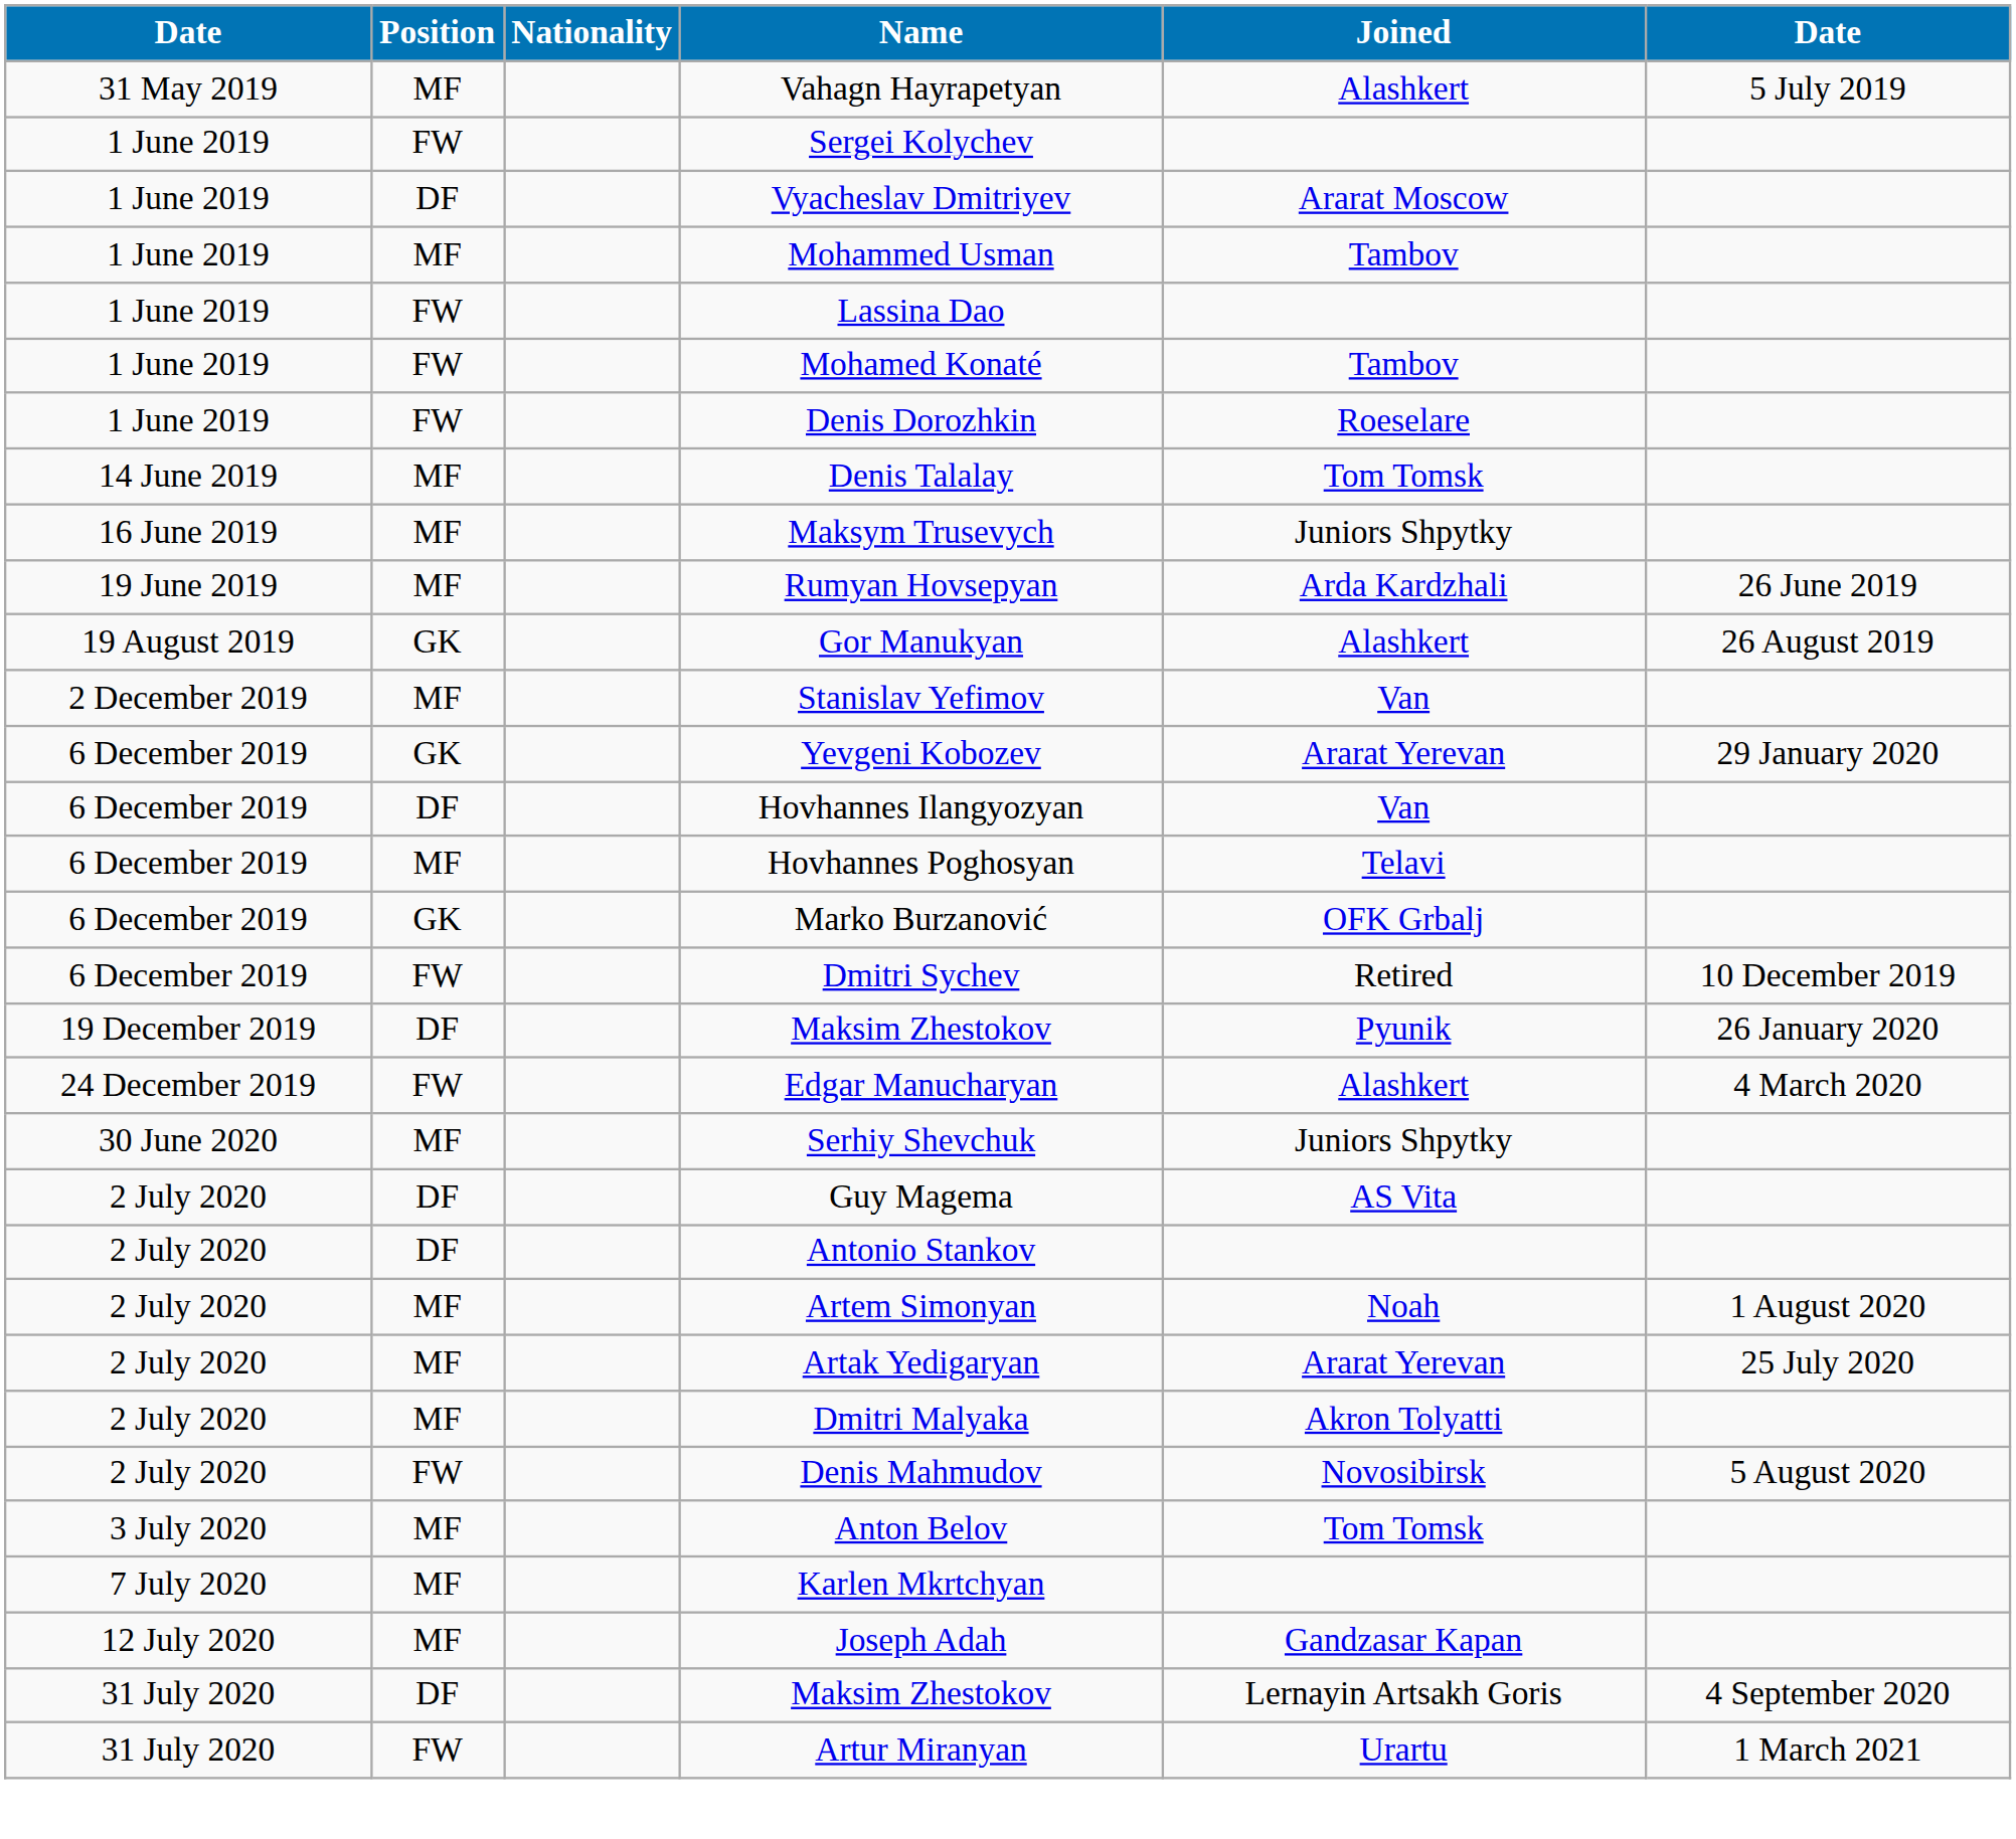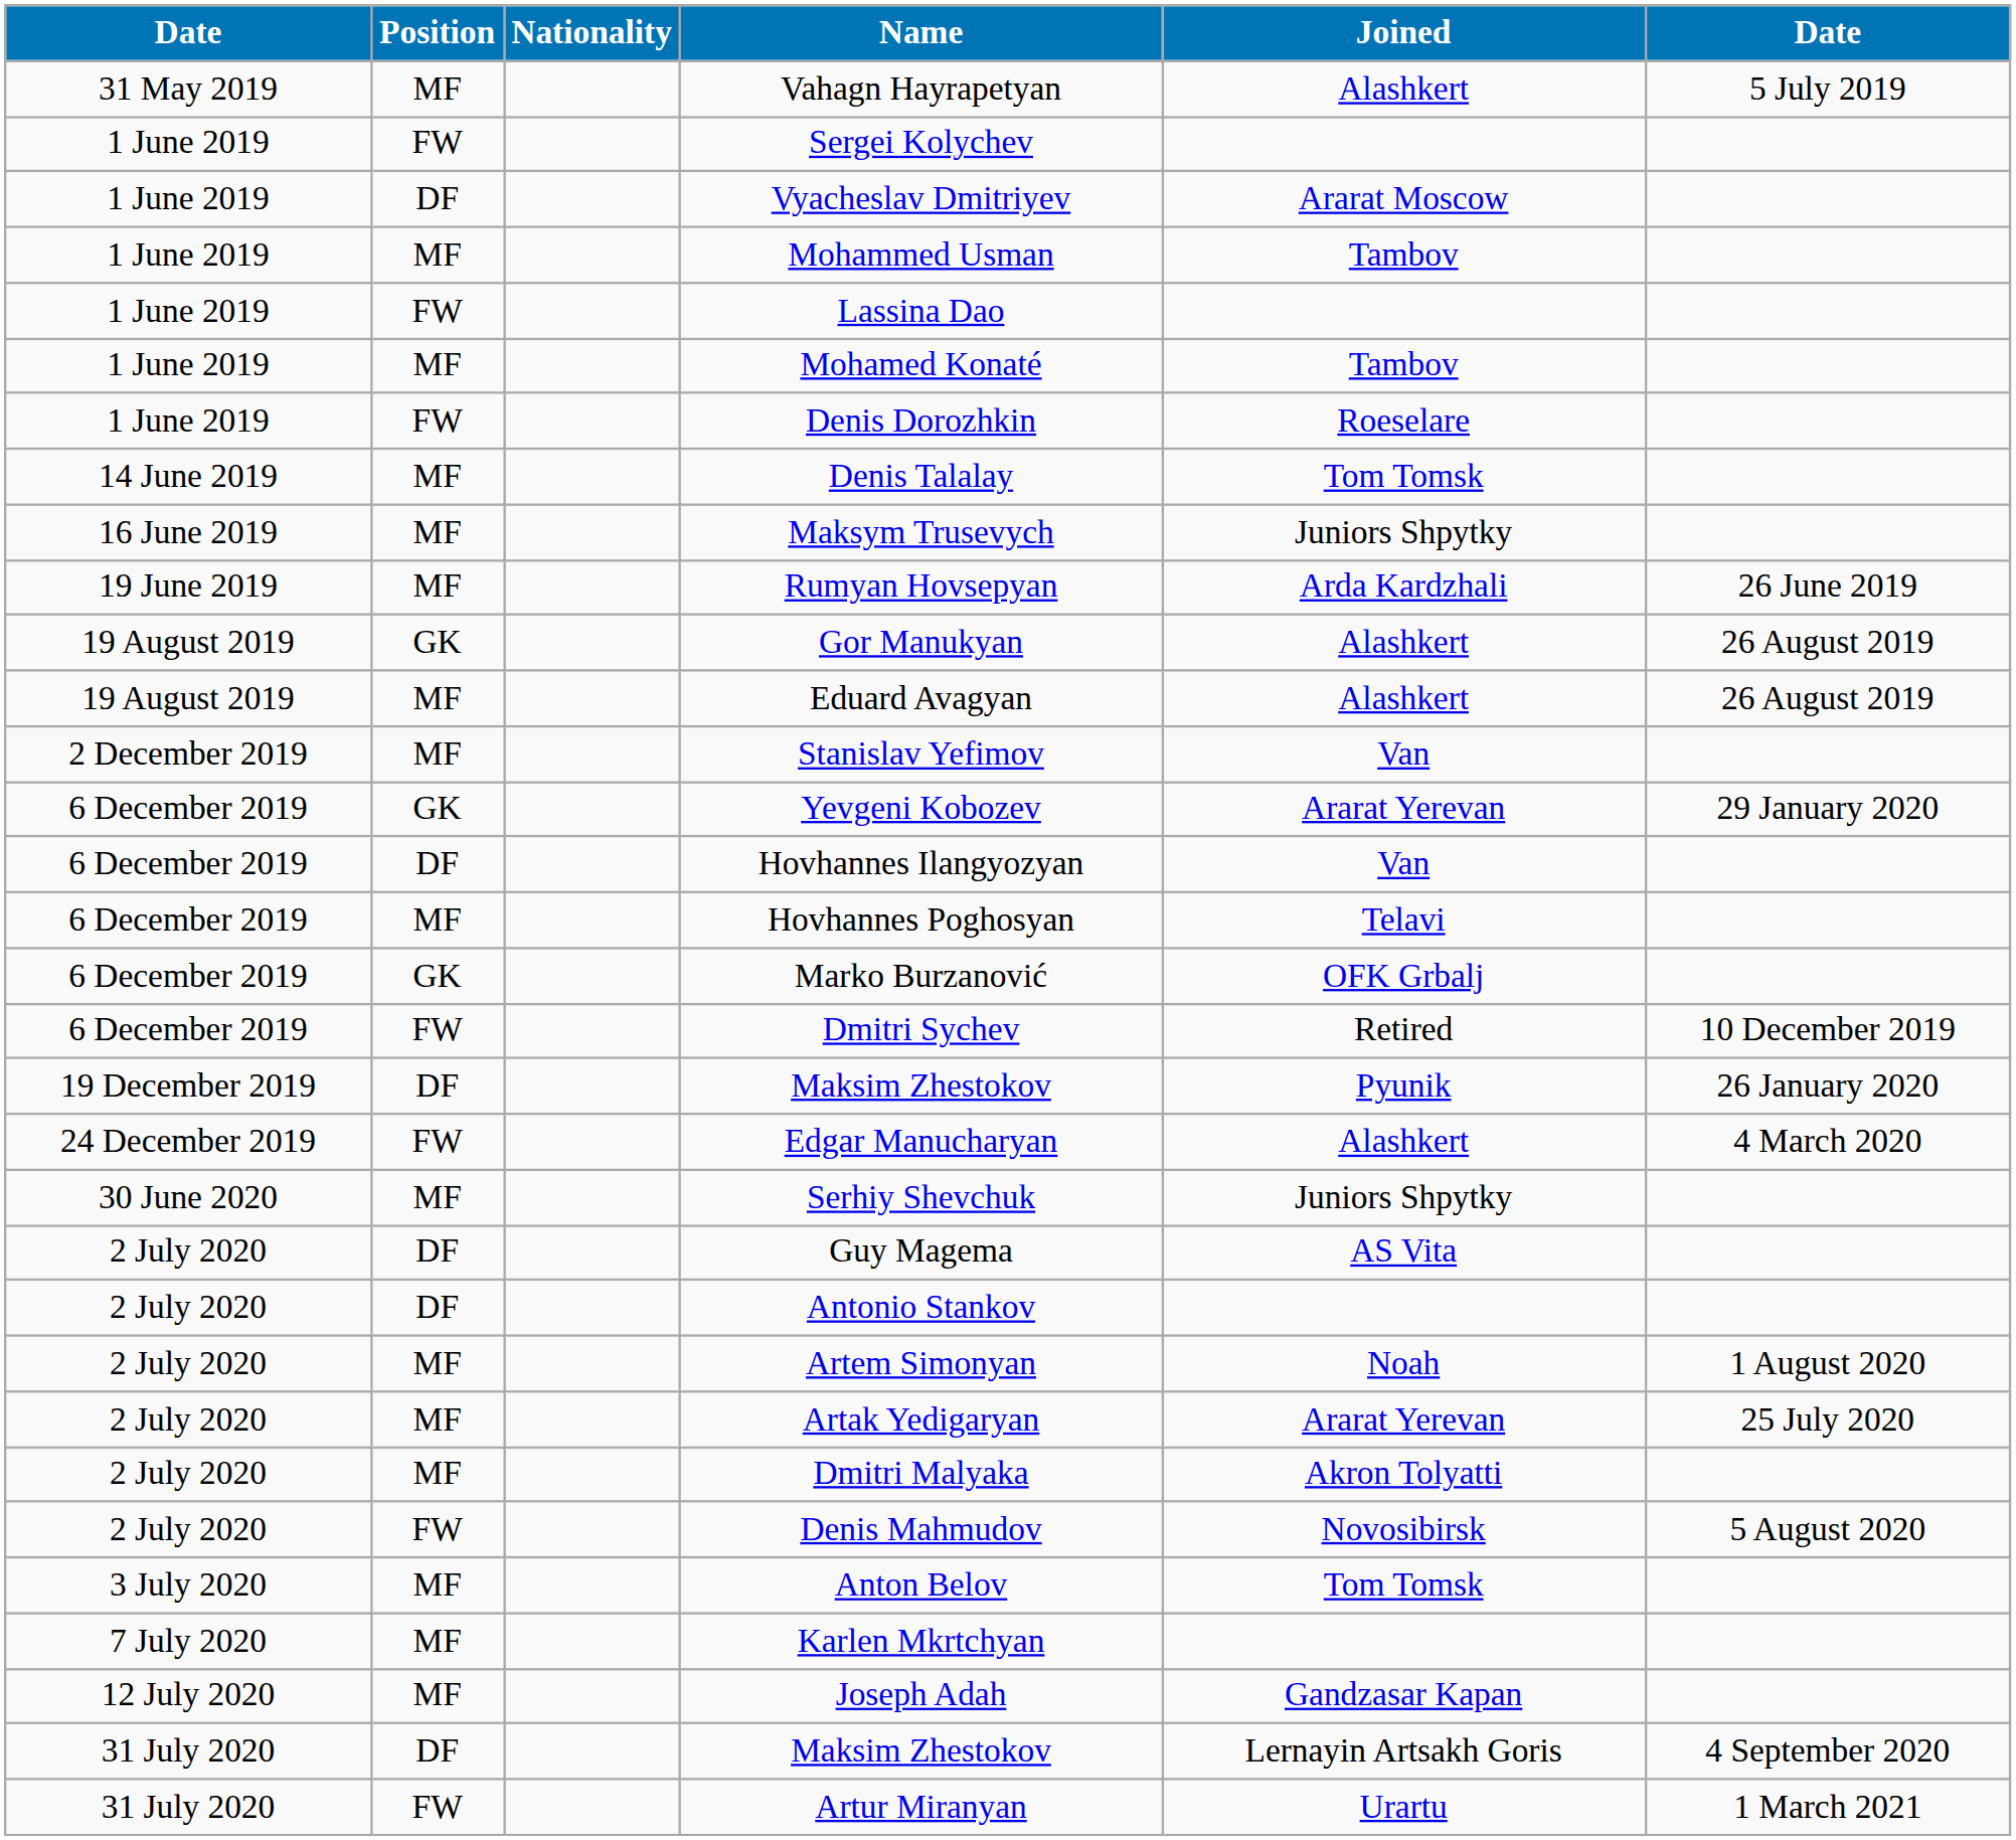Mohamed Konaté | Position: FW -> MF
+ row: 19 August 2019 | MF | Eduard Avagyan | Alashkert | 26 August 2019
